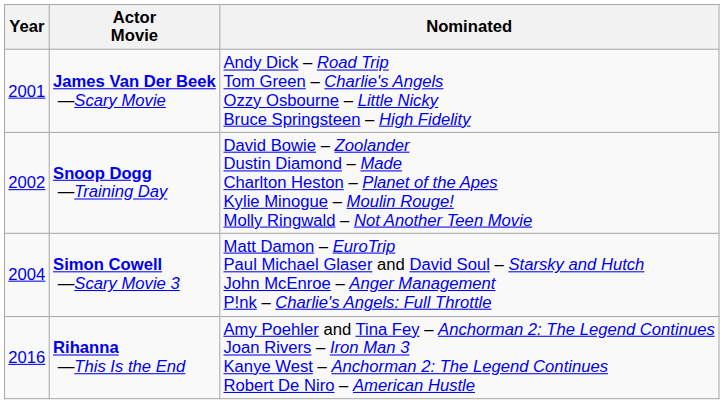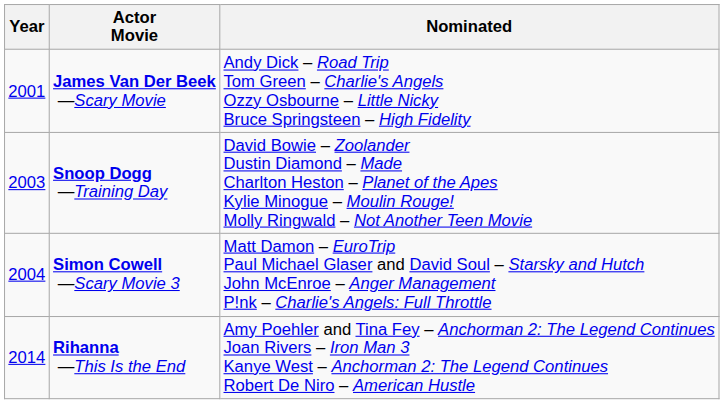Snoop Dogg —Training Day | Year: 2002 -> 2003
Rihanna —This Is the End | Year: 2016 -> 2014
